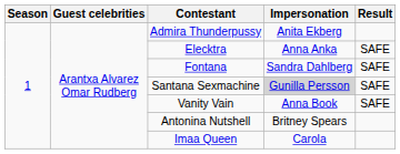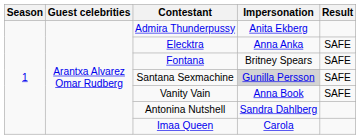Fontana | Impersonation: Sandra Dahlberg -> Britney Spears
Antonina Nutshell | Impersonation: Britney Spears -> Sandra Dahlberg
